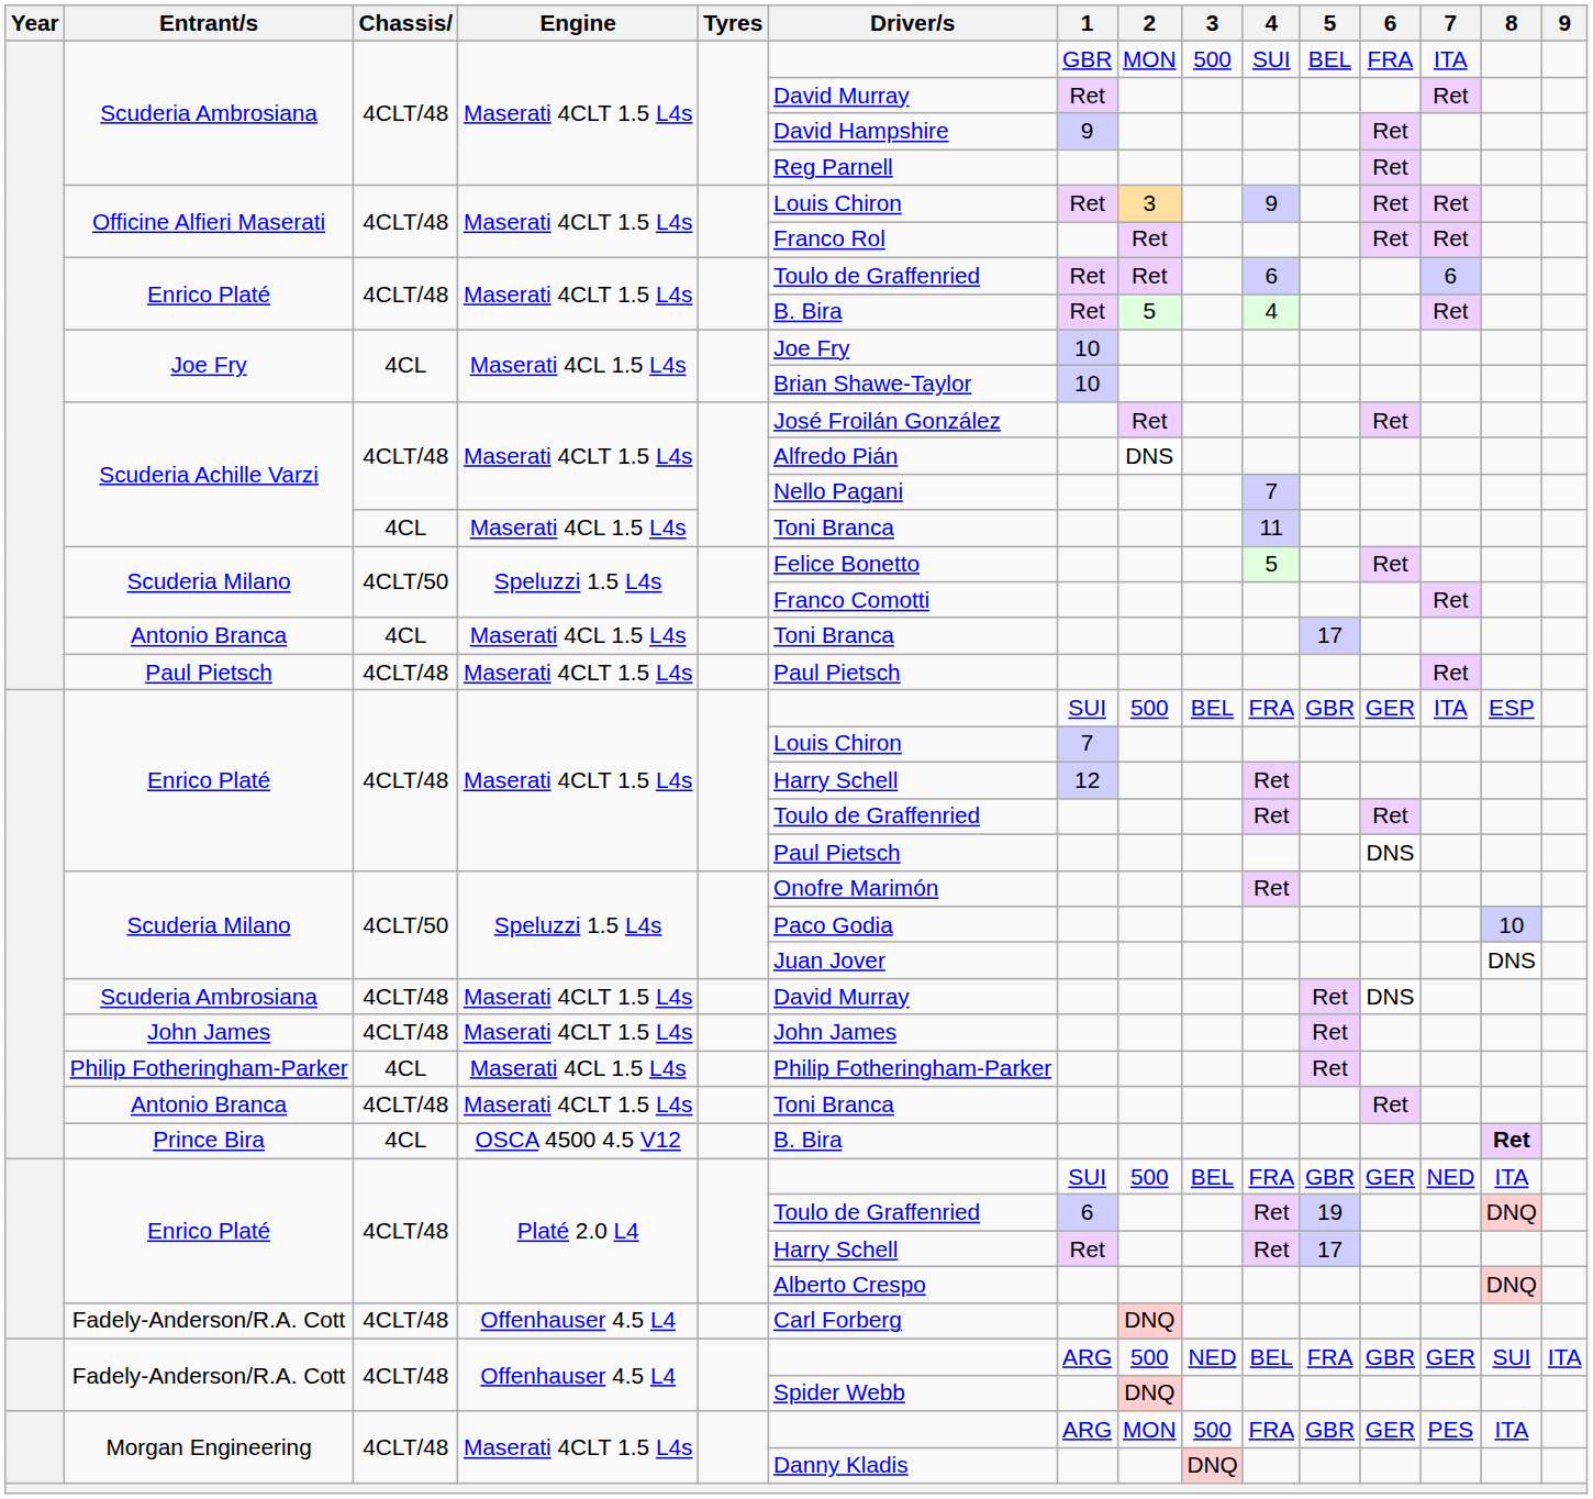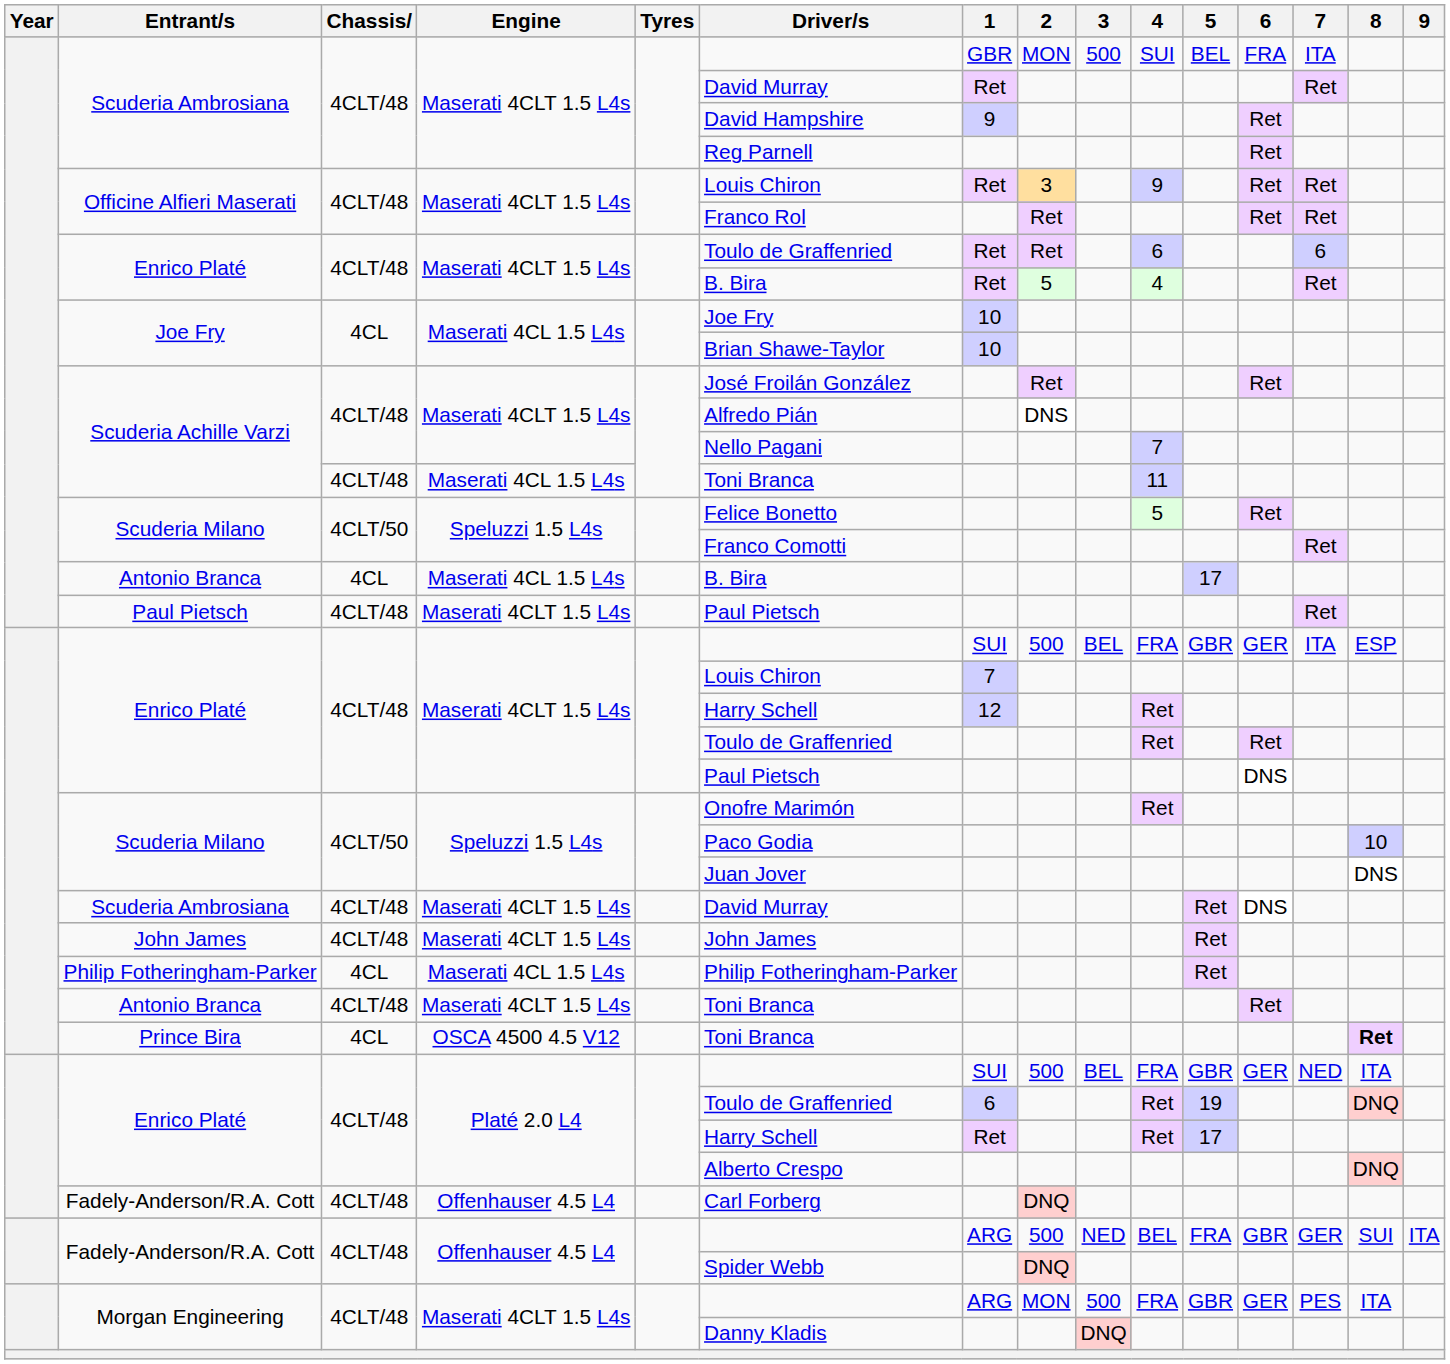Scuderia Achille Varzi / Maserati 4CL 1.5 L4s | Chassis: 4CL -> 4CLT/48
Antonio Branca / Maserati 4CL 1.5 L4s | Driver/s: Toni Branca -> B. Bira
Prince Bira | Driver/s: B. Bira -> Toni Branca
